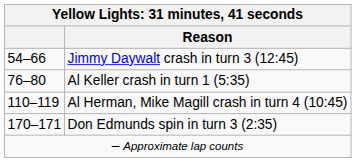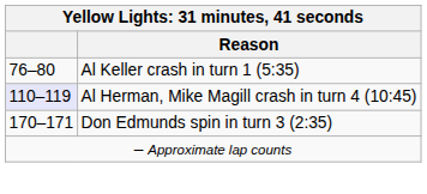- row: 54–66 | Jimmy Daywalt crash in turn 3 (12:45)
Al Herman, Mike Magill crash in turn 4 (10:45) | column 1: no background -> lavender background
